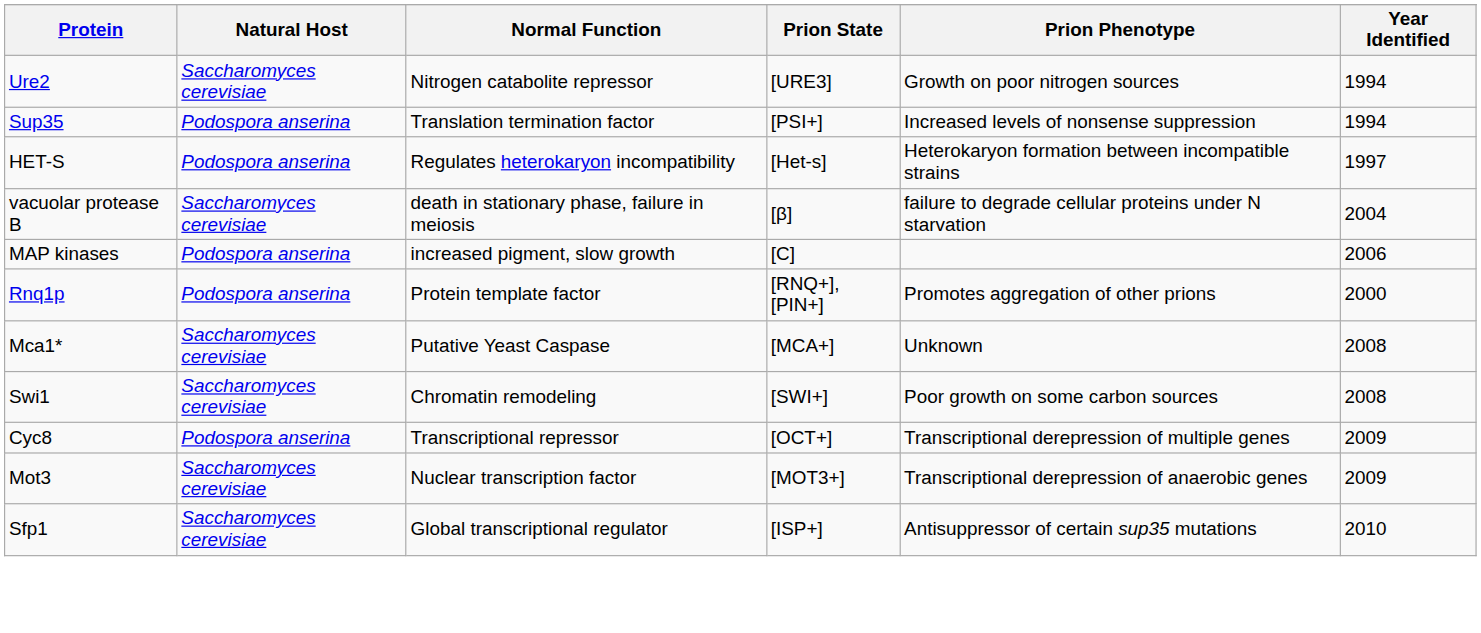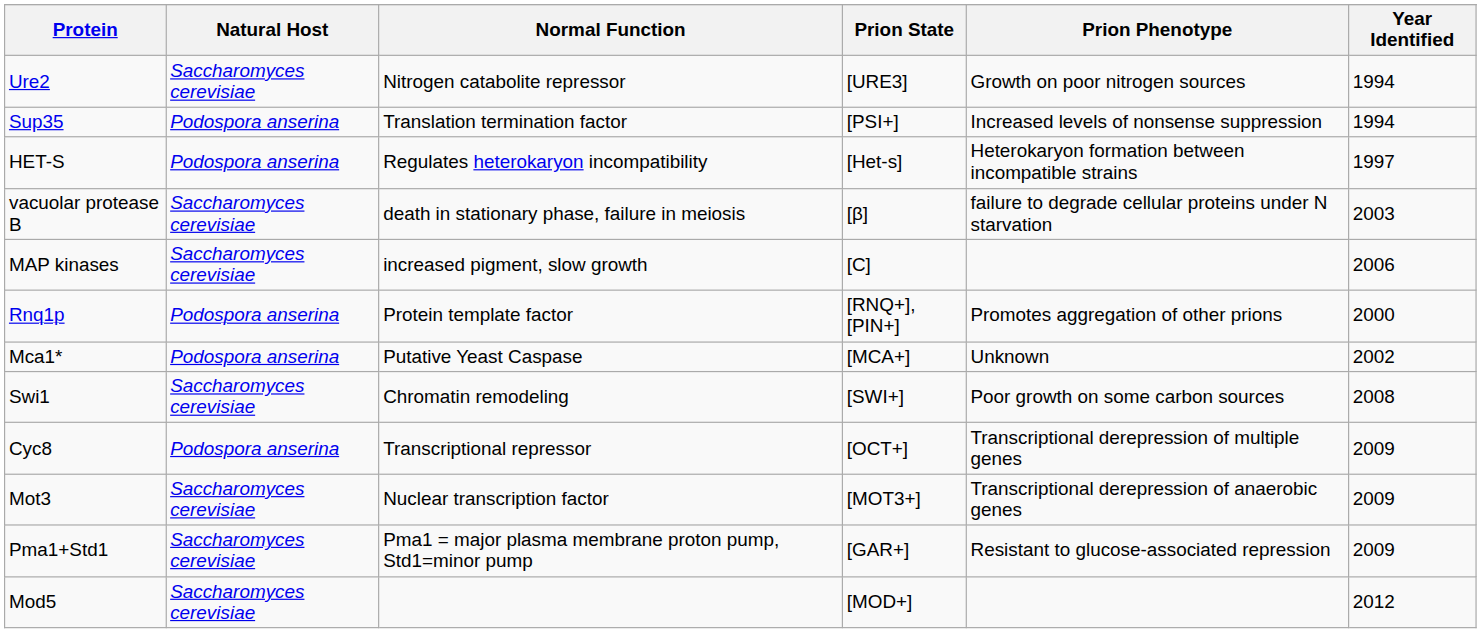vacuolar protease B | Year Identified: 2004 -> 2003
MAP kinases | Natural Host: Podospora anserina -> Saccharomyces cerevisiae
Mca1* | Natural Host: Saccharomyces cerevisiae -> Podospora anserina
Mca1* | Year Identified: 2008 -> 2002
+ row: Pma1+Std1 | Saccharomyces cerevisiae | Pma1 = major plasma membrane proton pump, Std1=minor pump | [GAR+] | Resistant to glucose-associated repression | 2009
- row: Sfp1 | Saccharomyces cerevisiae | Global transcriptional regulator | [ISP+] | Antisuppressor of certain sup35 mutations | 2010
+ row: Mod5 | Saccharomyces cerevisiae | [MOD+] | 2012
